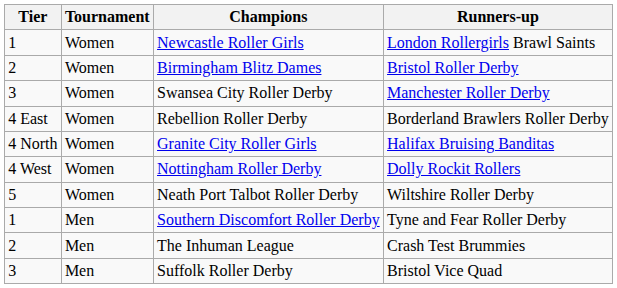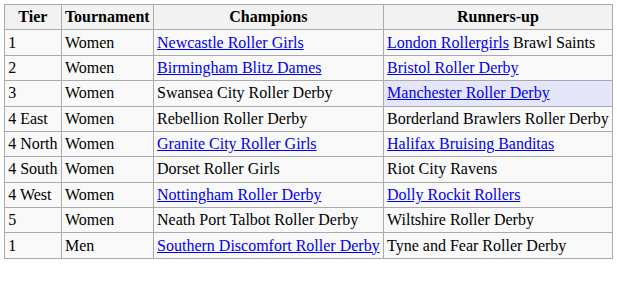Swansea City Roller Derby | Runners-up: no background -> lavender background
+ row: 4 South | Women | Dorset Roller Girls | Riot City Ravens
- row: 2 | Men | The Inhuman League | Crash Test Brummies
- row: 3 | Men | Suffolk Roller Derby | Bristol Vice Quad
